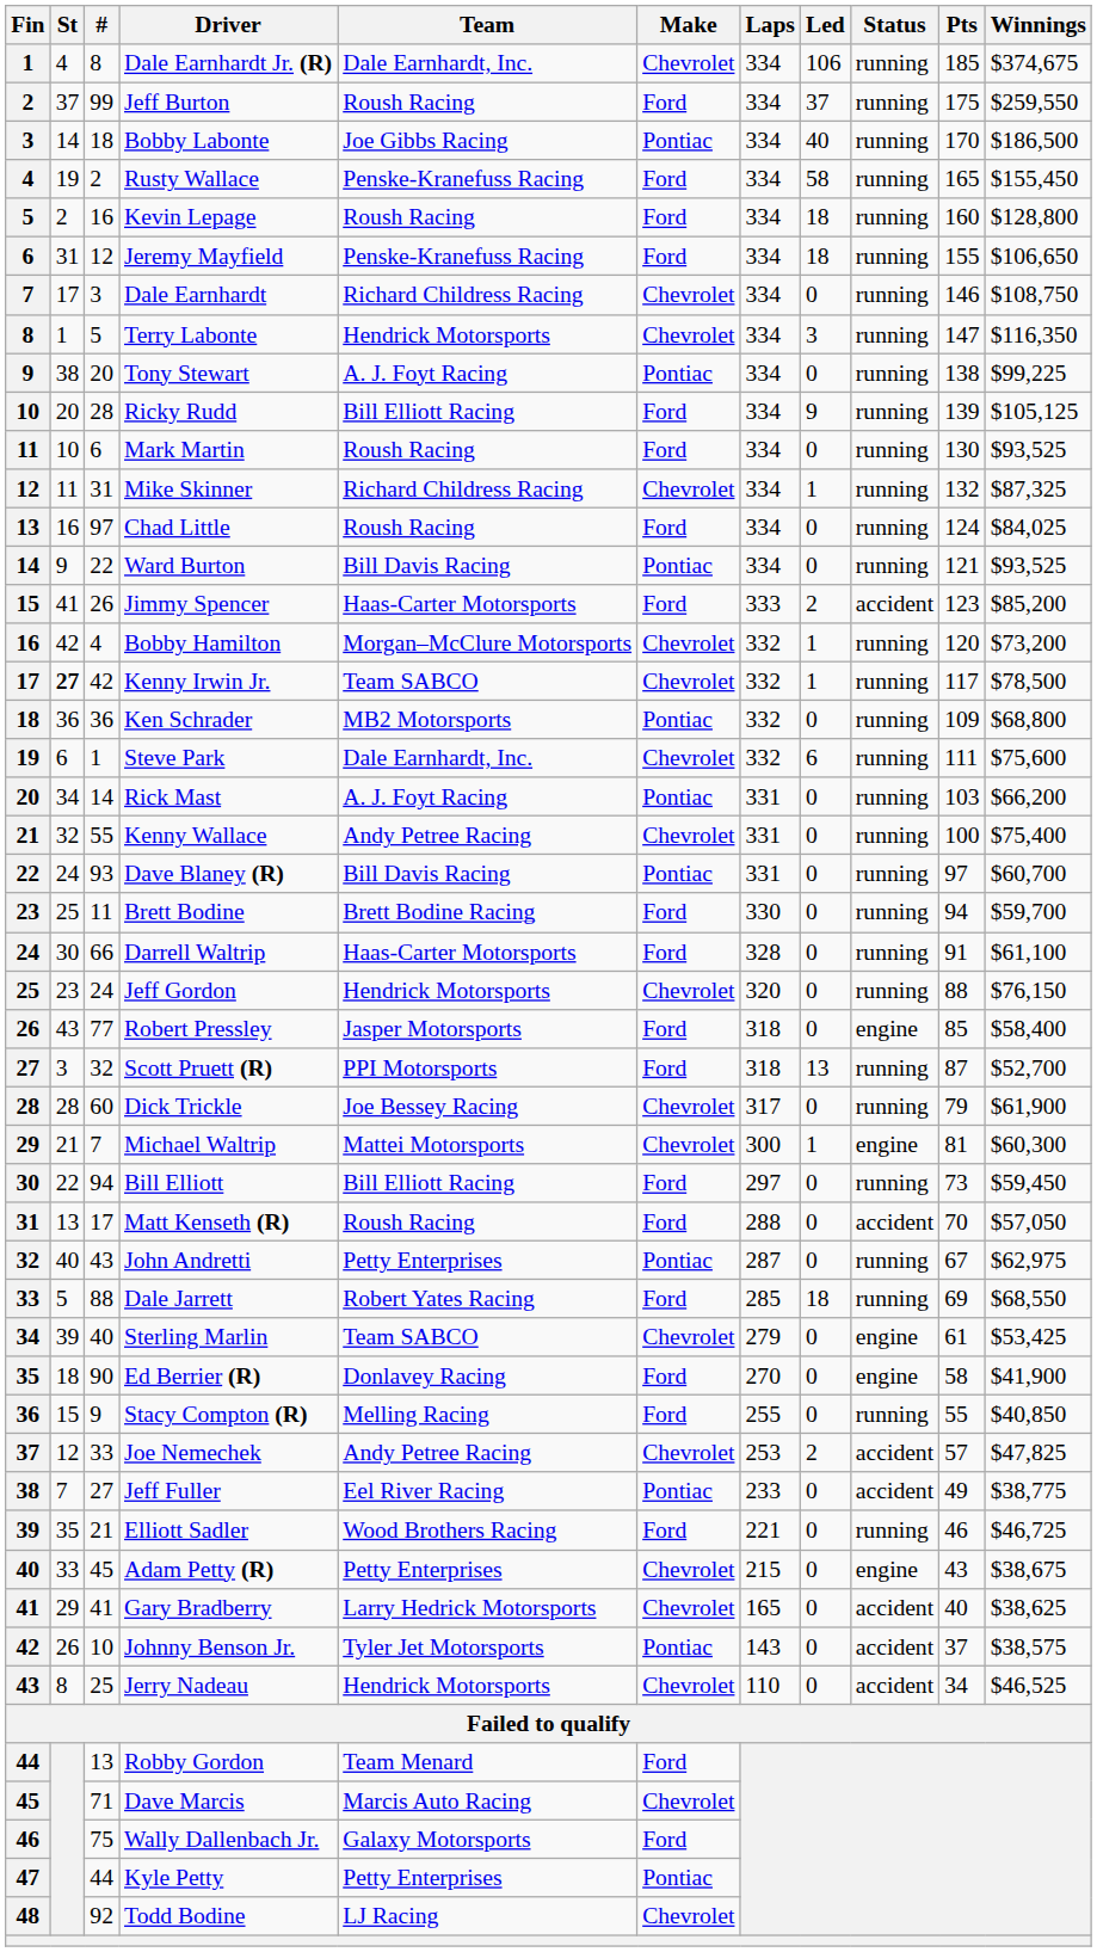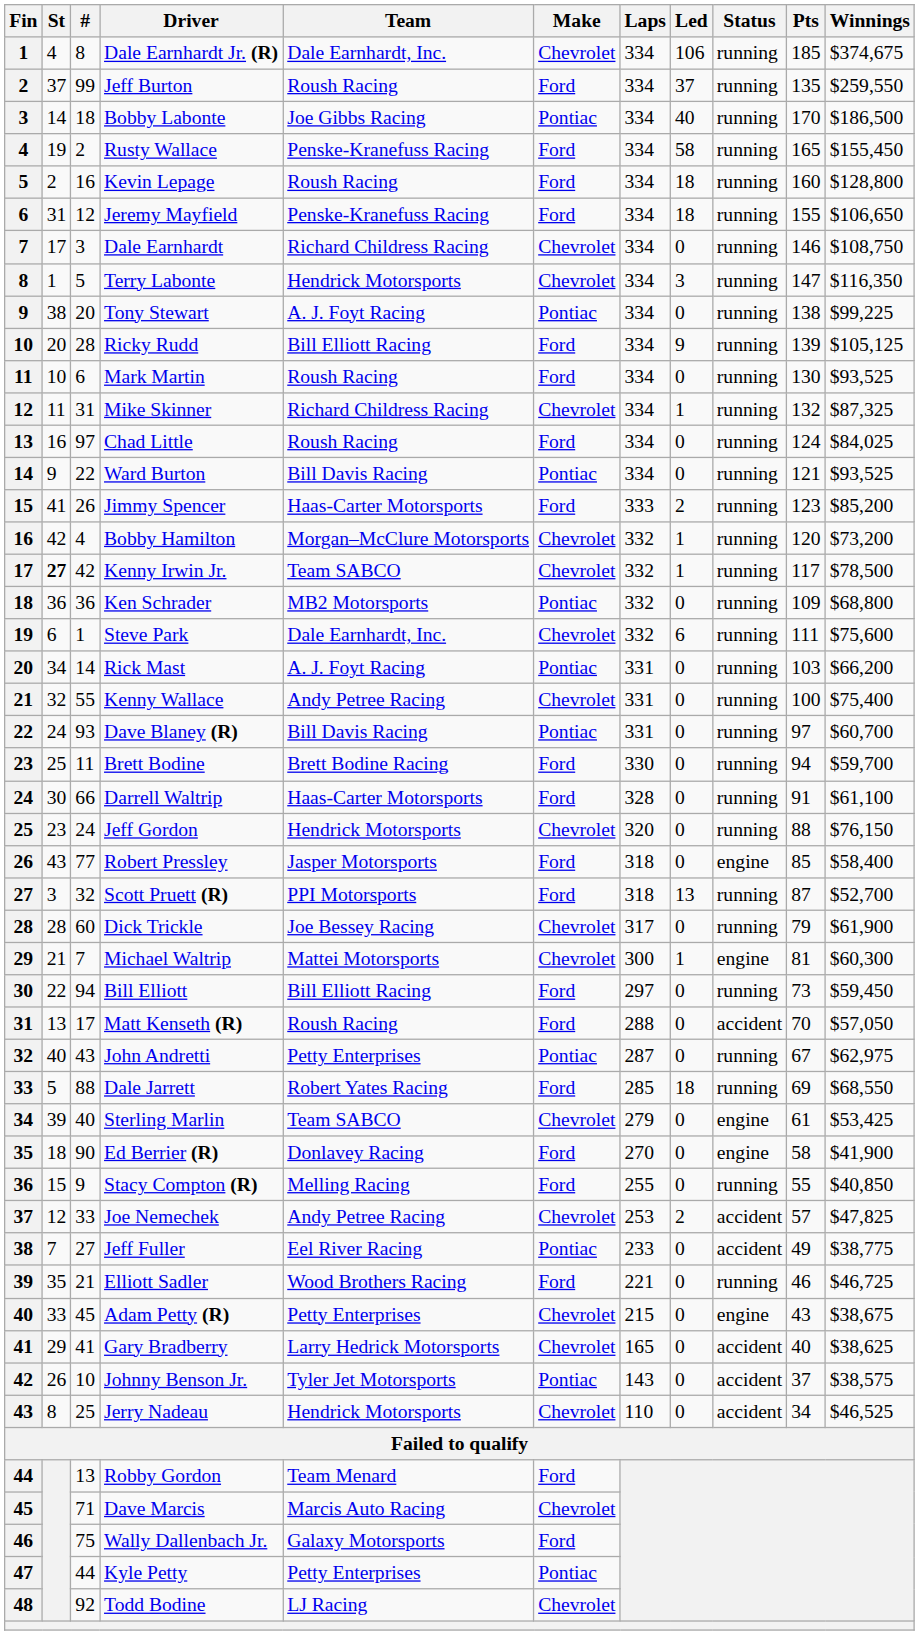Jeff Burton | Pts: 175 -> 135
Jimmy Spencer | Status: accident -> running
